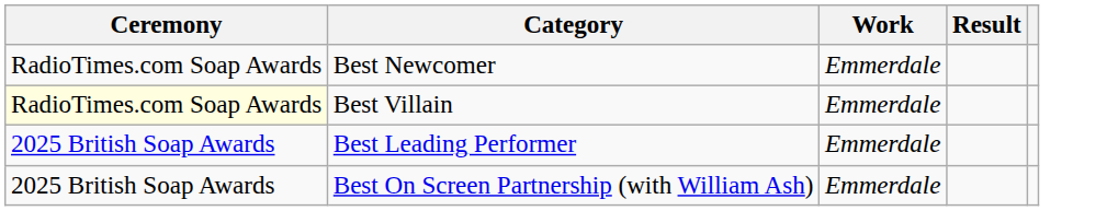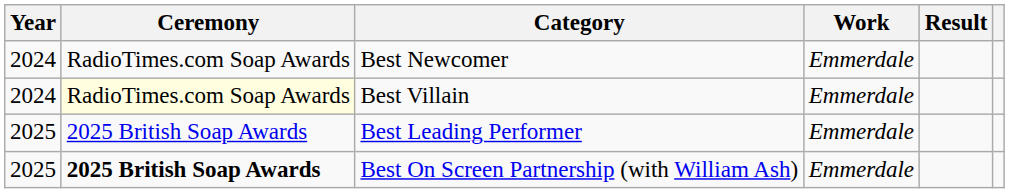+ column: Year | 2024 | 2024 | 2025 | 2025
Best On Screen Partnership (with William Ash) | Ceremony: normal -> bold
